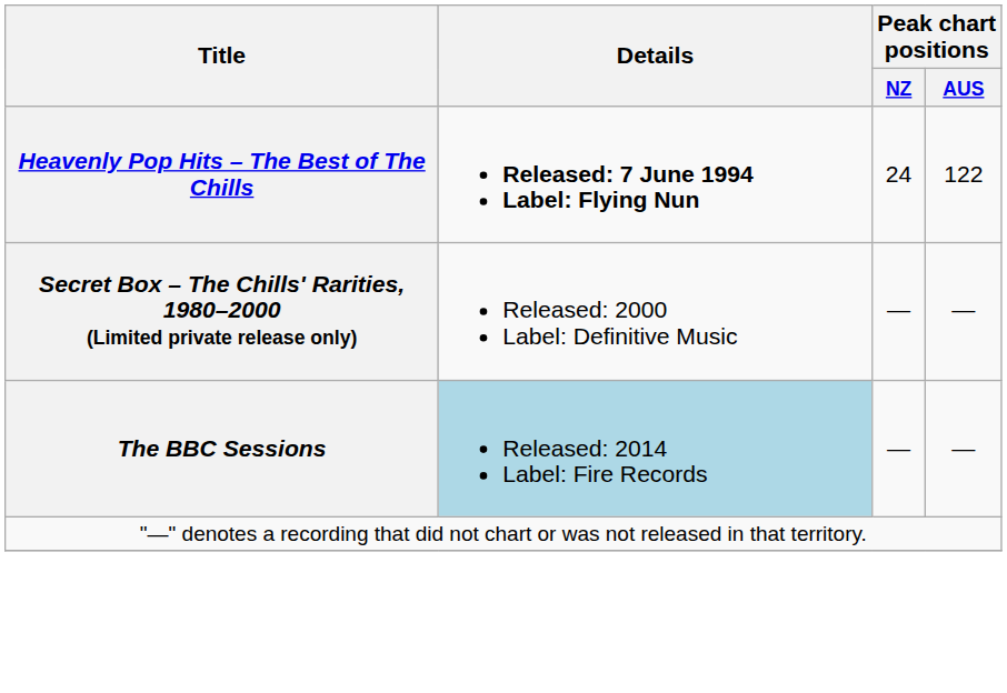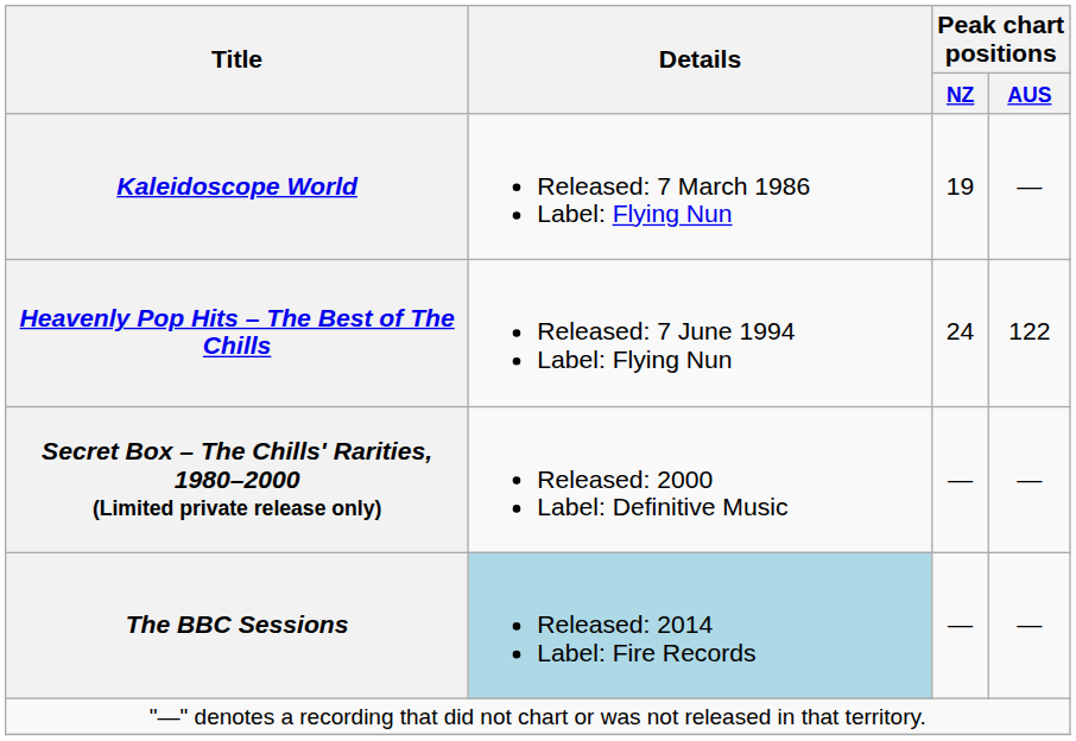+ row: Kaleidoscope World | Released: 7 March 1986 Label: Flying Nun | 19 | —
Heavenly Pop Hits – The Best of The Chills | Details: bold -> normal
